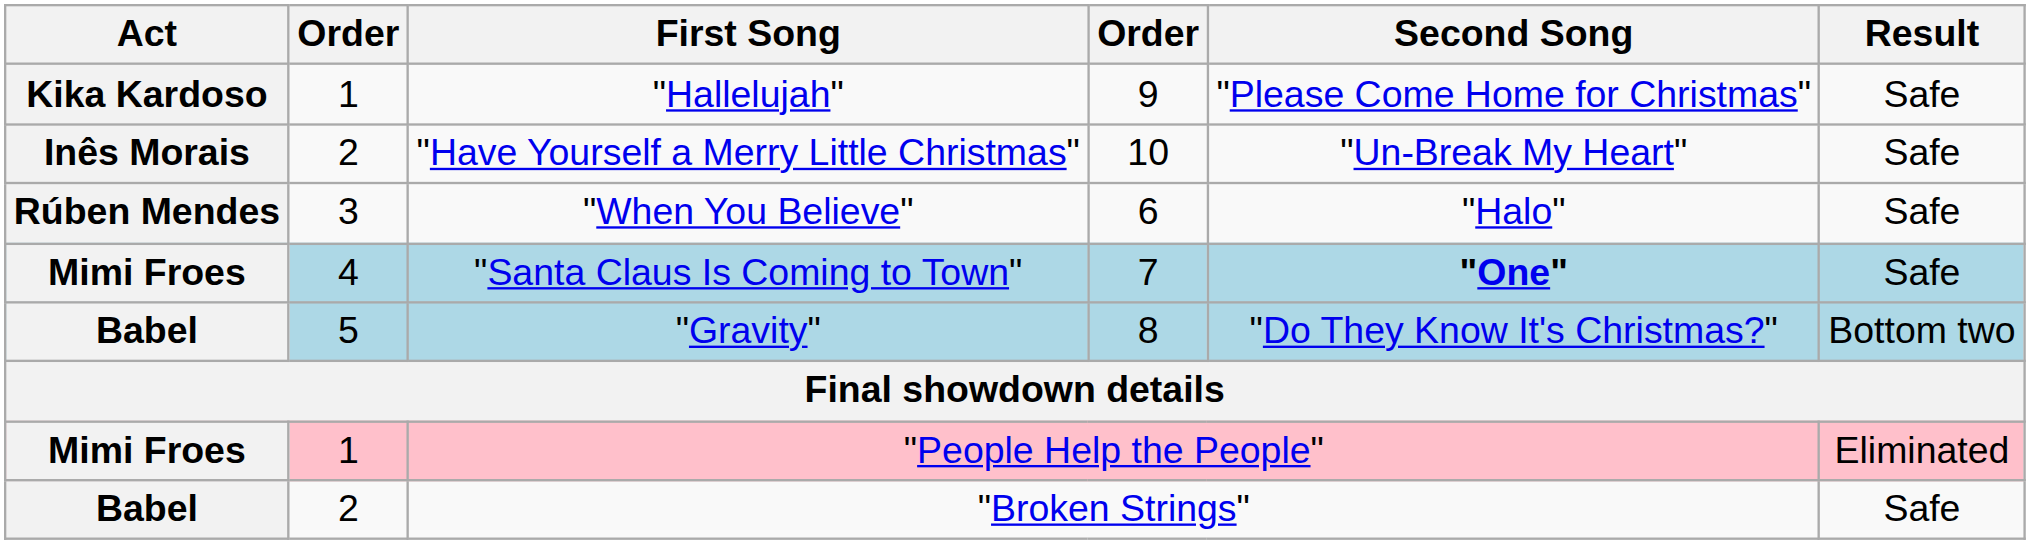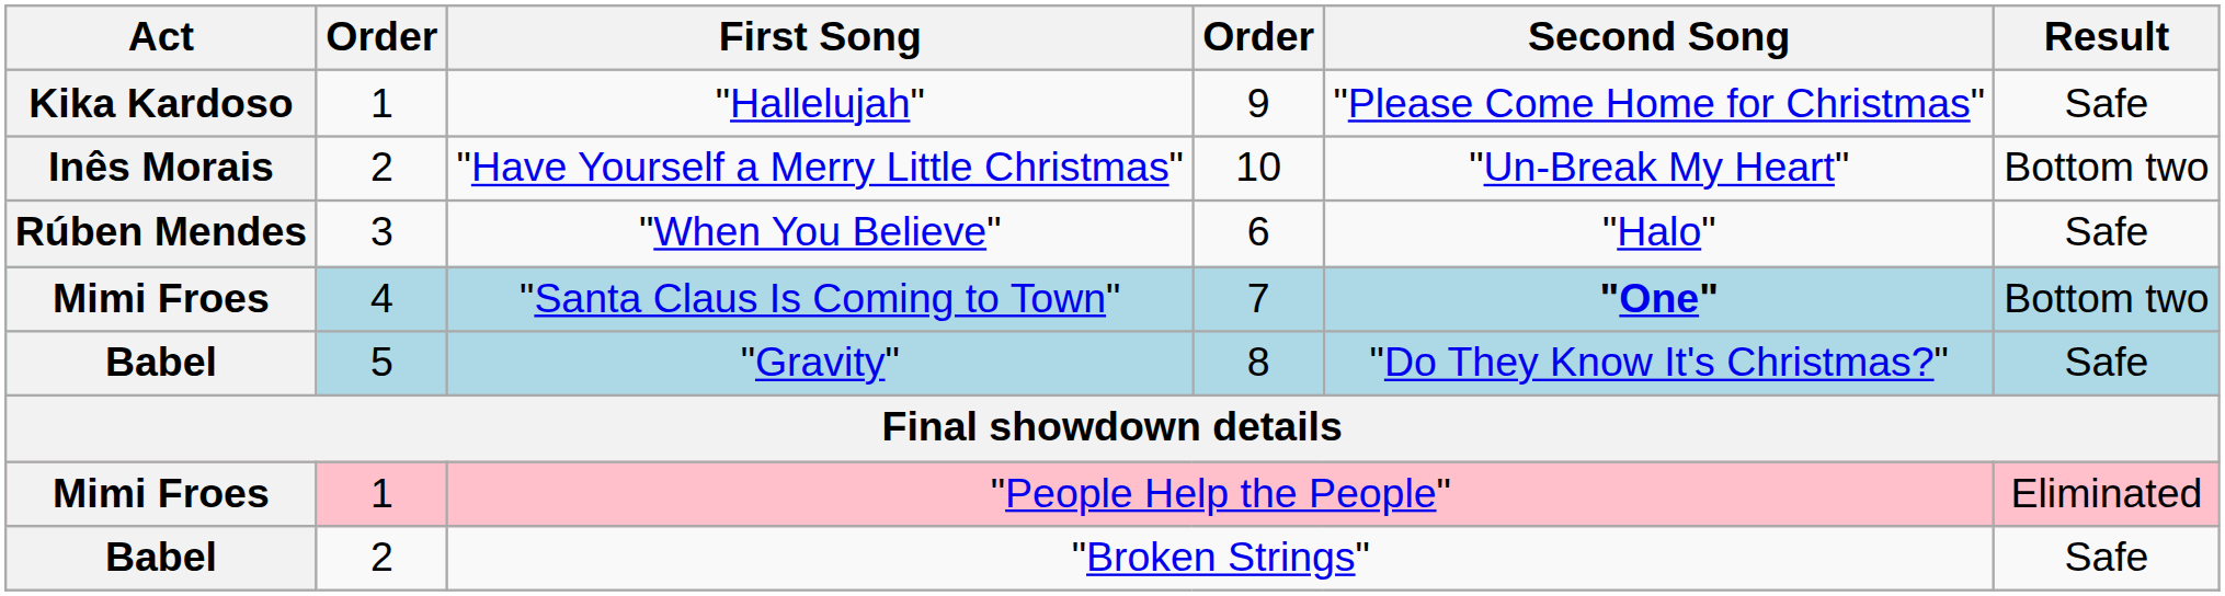"Have Yourself a Merry Little Christmas" | Result: Safe -> Bottom two
"Santa Claus Is Coming to Town" | Result: Safe -> Bottom two
"Gravity" | Result: Bottom two -> Safe
